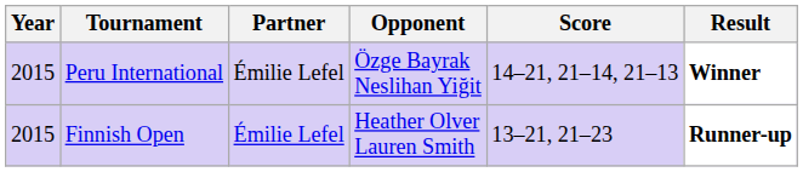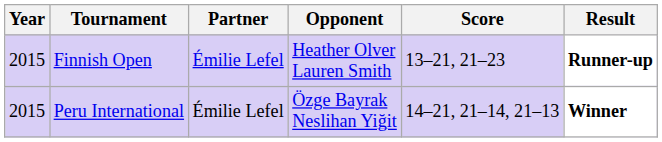rows swapped: Finnish Open <-> Peru International
